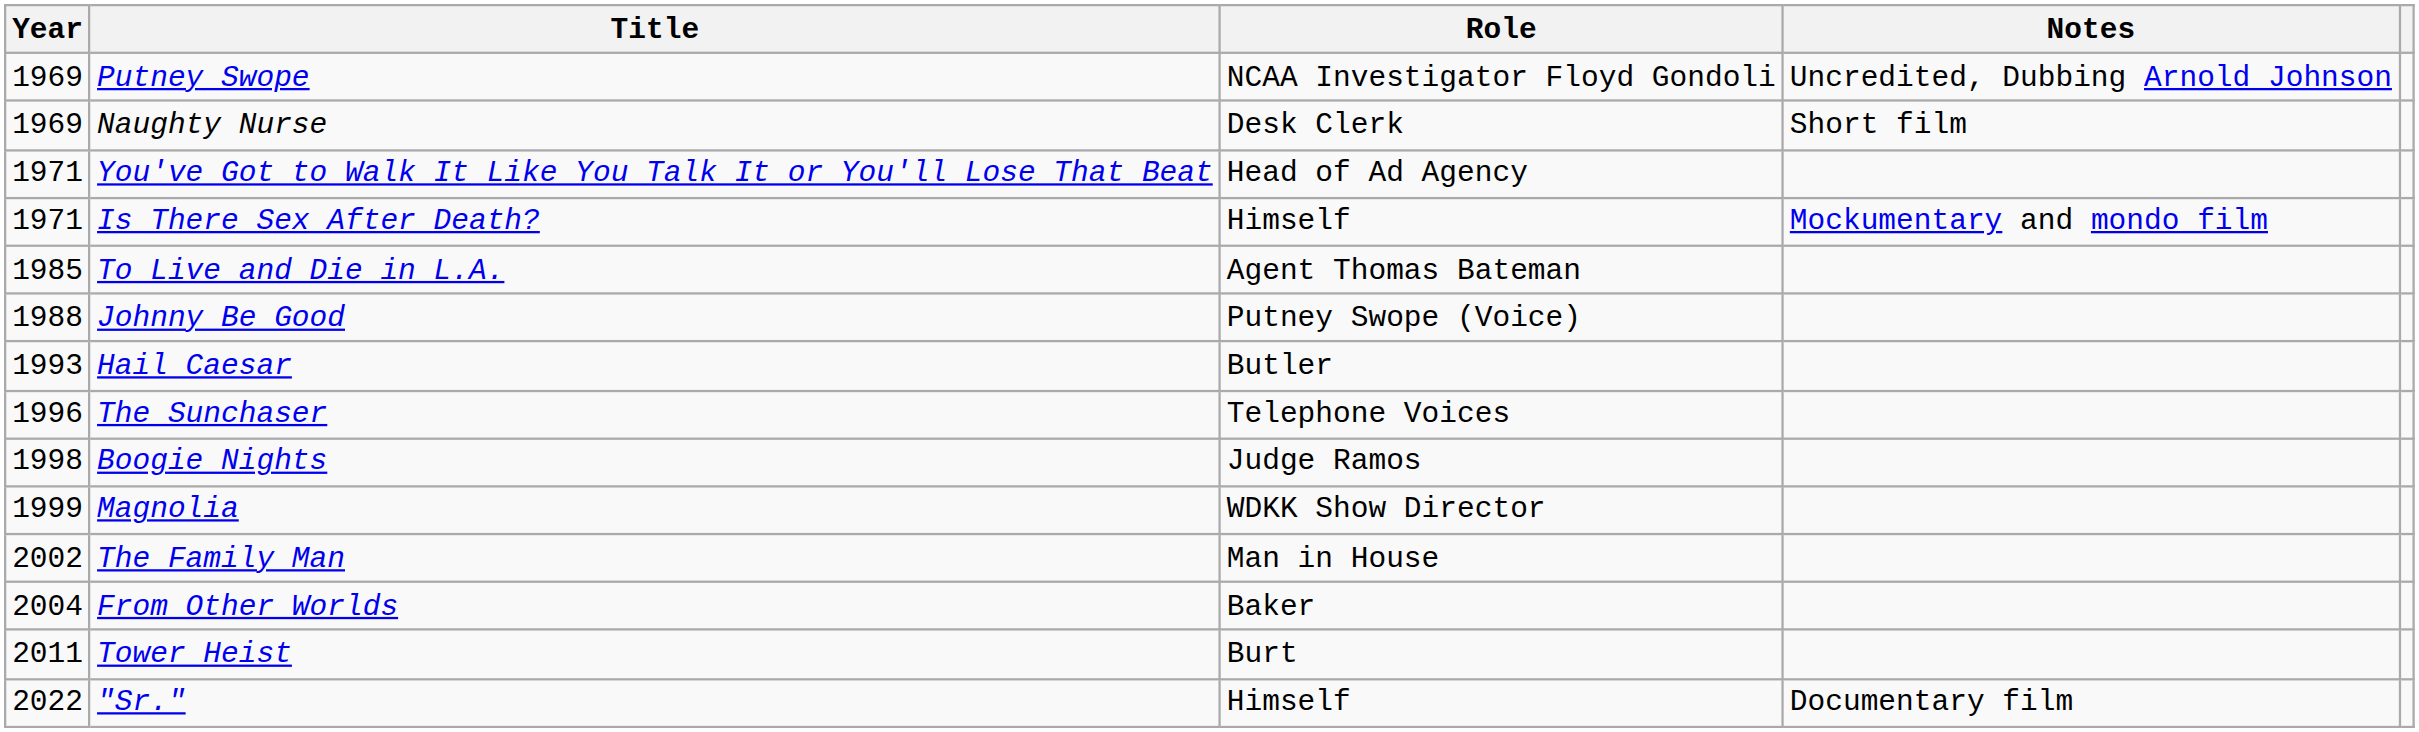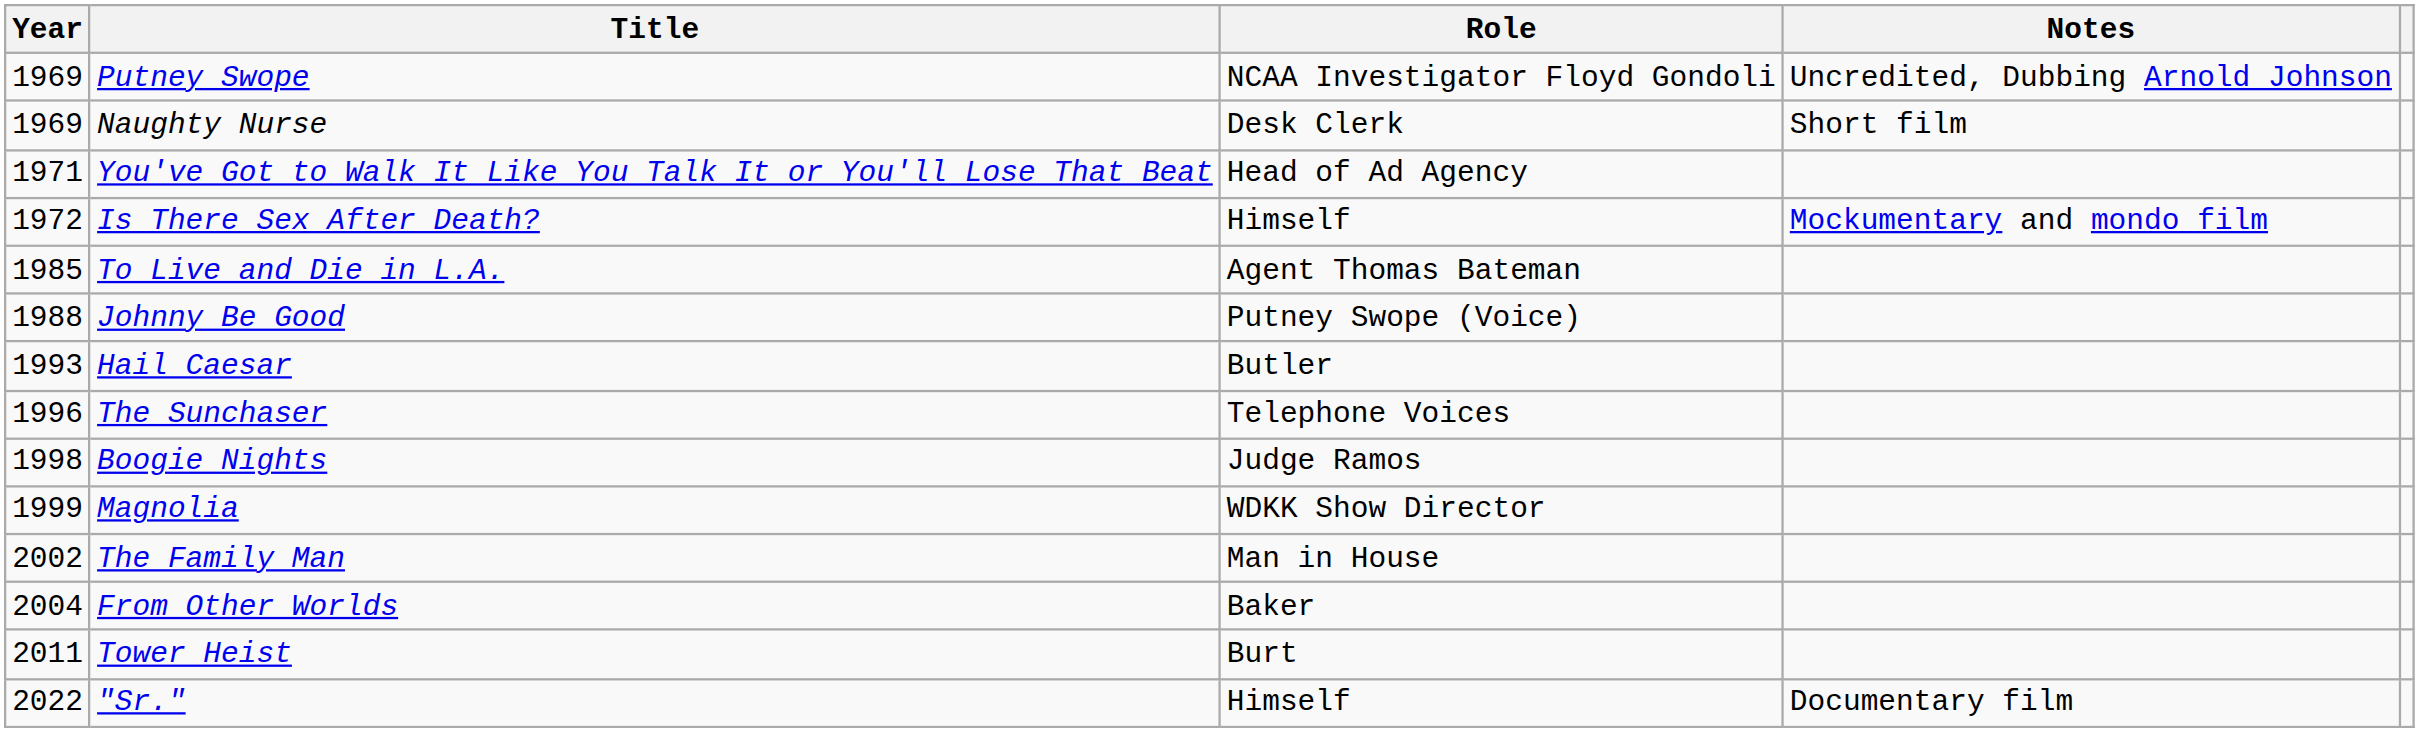Is There Sex After Death? | Year: 1971 -> 1972
